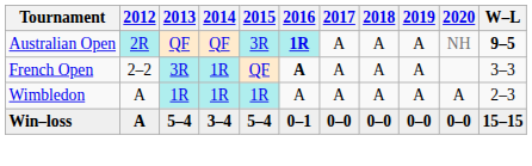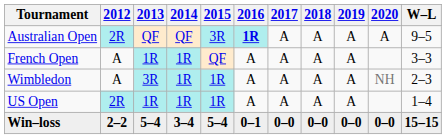Australian Open | 2020: NH -> A
Australian Open | W–L: bold -> normal
French Open | 2012: 2–2 -> A
French Open | 2013: 3R -> 1R
French Open | 2016: bold -> normal
Wimbledon | 2013: 1R -> 3R
Wimbledon | 2020: A -> NH
+ row: US Open | 2R | 1R | 1R | 1R | A | A | A | A | 1–4
Win–loss | 2012: A -> 2–2
